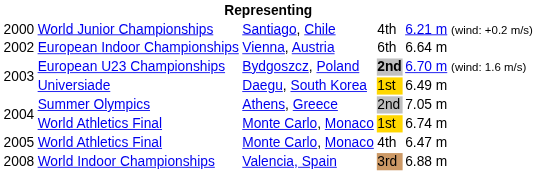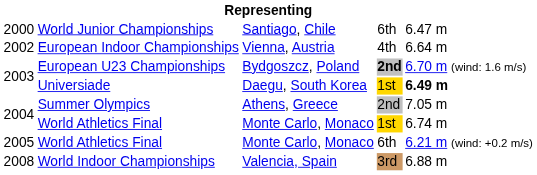World Junior Championships | column 4: 4th -> 6th
World Junior Championships | column 5: 6.21 m (wind: +0.2 m/s) -> 6.47 m
European Indoor Championships | column 4: 6th -> 4th
Universiade | column 5: normal -> bold
2005 / World Athletics Final | column 4: 4th -> 6th
2005 / World Athletics Final | column 5: 6.47 m -> 6.21 m (wind: +0.2 m/s)
